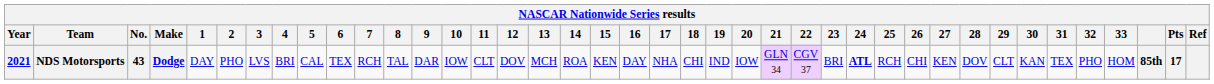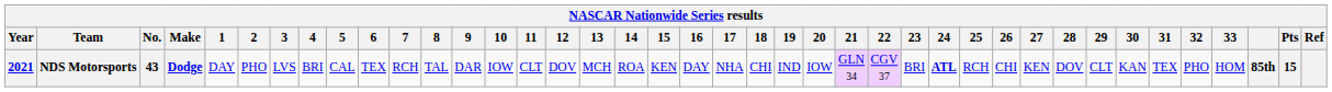NDS Motorsports | Pts: 17 -> 15
